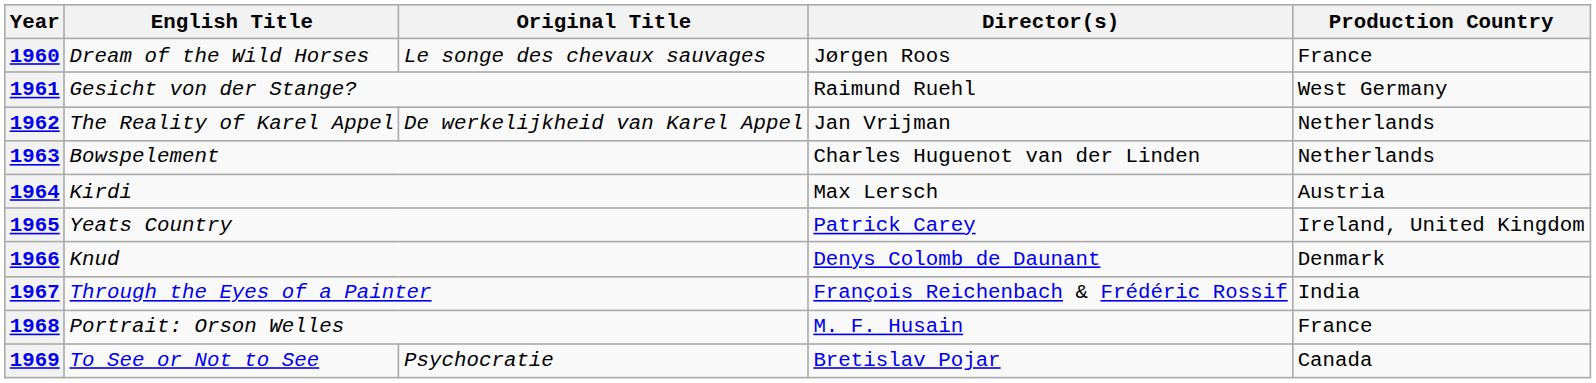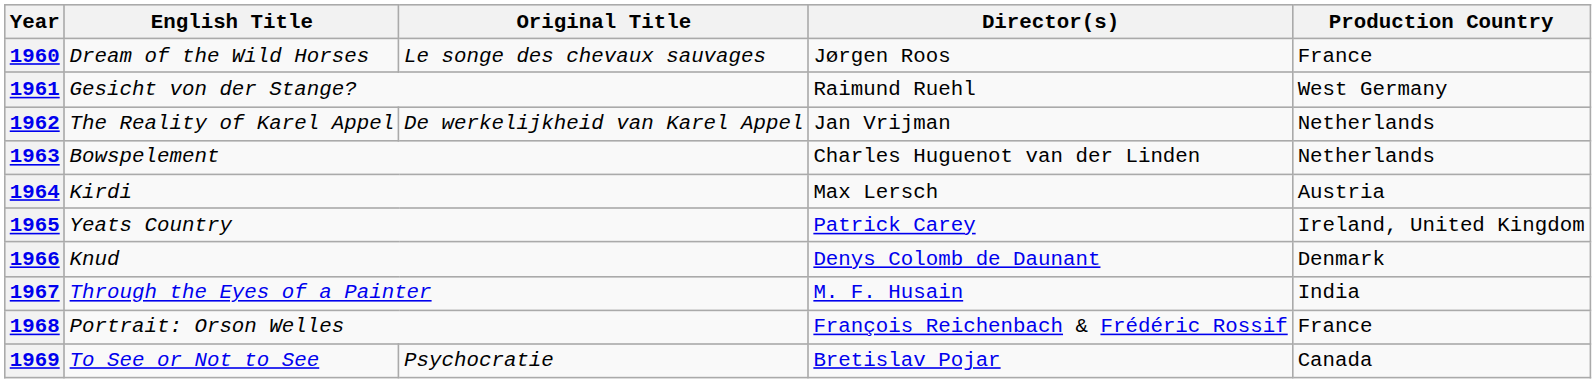1967 | Director(s): François Reichenbach & Frédéric Rossif -> M. F. Husain
1968 | Director(s): M. F. Husain -> François Reichenbach & Frédéric Rossif
